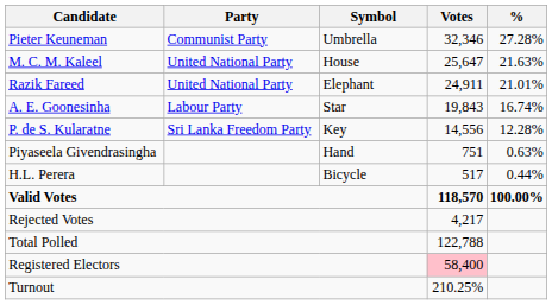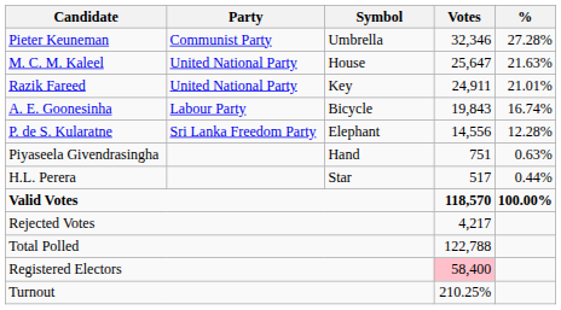Razik Fareed | Symbol: Elephant -> Key
A. E. Goonesinha | Symbol: Star -> Bicycle
P. de S. Kularatne | Symbol: Key -> Elephant
H.L. Perera | Symbol: Bicycle -> Star
